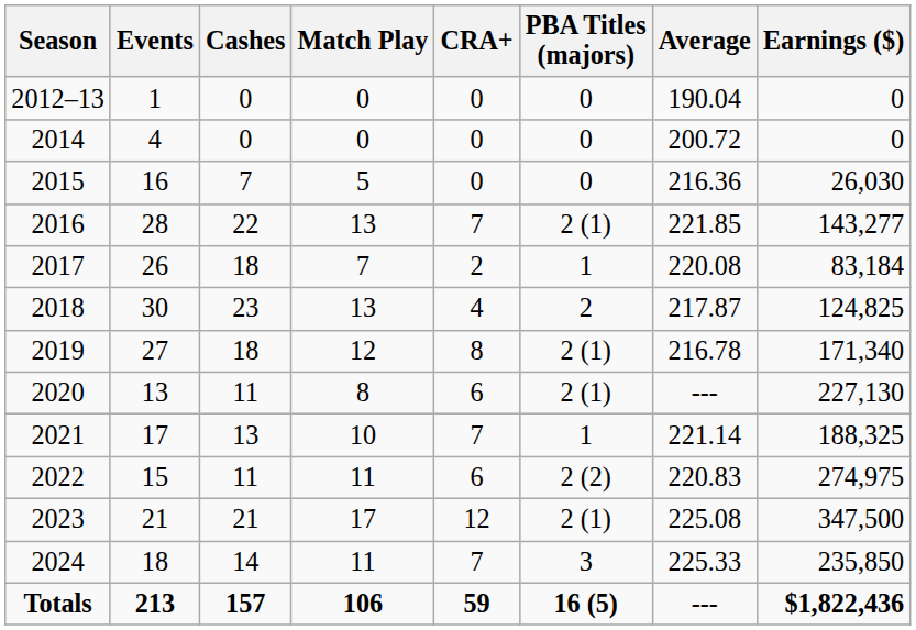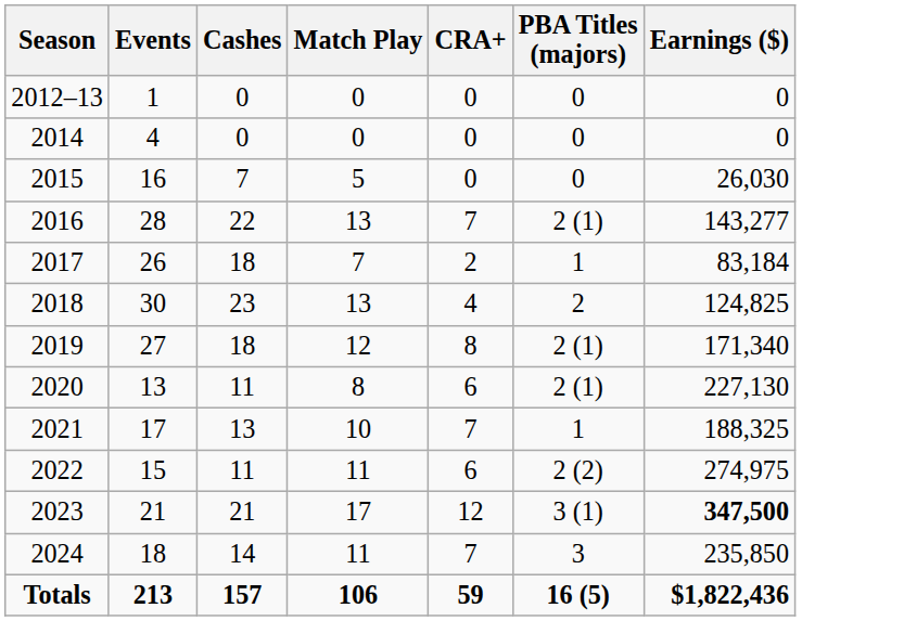- column: Average | 190.04 | 200.72 | 216.36 | 221.85 | 220.08 | 217.87 | 216.78 | --- | 221.14 | 220.83 | 225.08 | 225.33 | ---
2023 | PBA Titles (majors): 2 (1) -> 3 (1)
2023 | Earnings ($): normal -> bold
